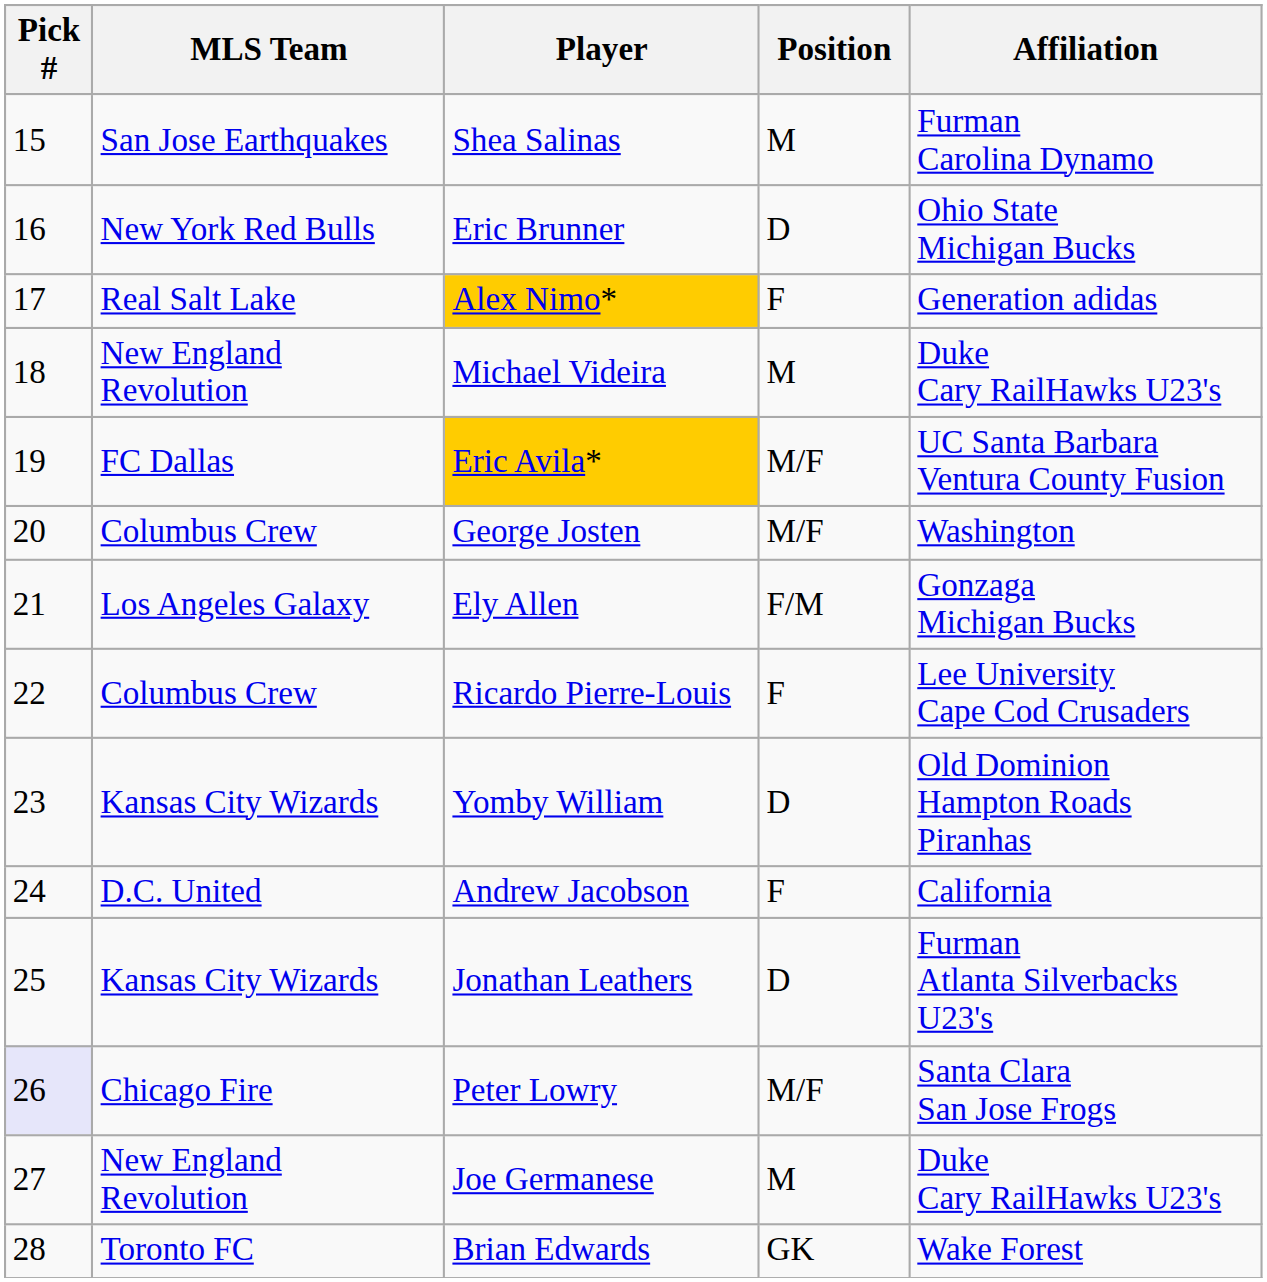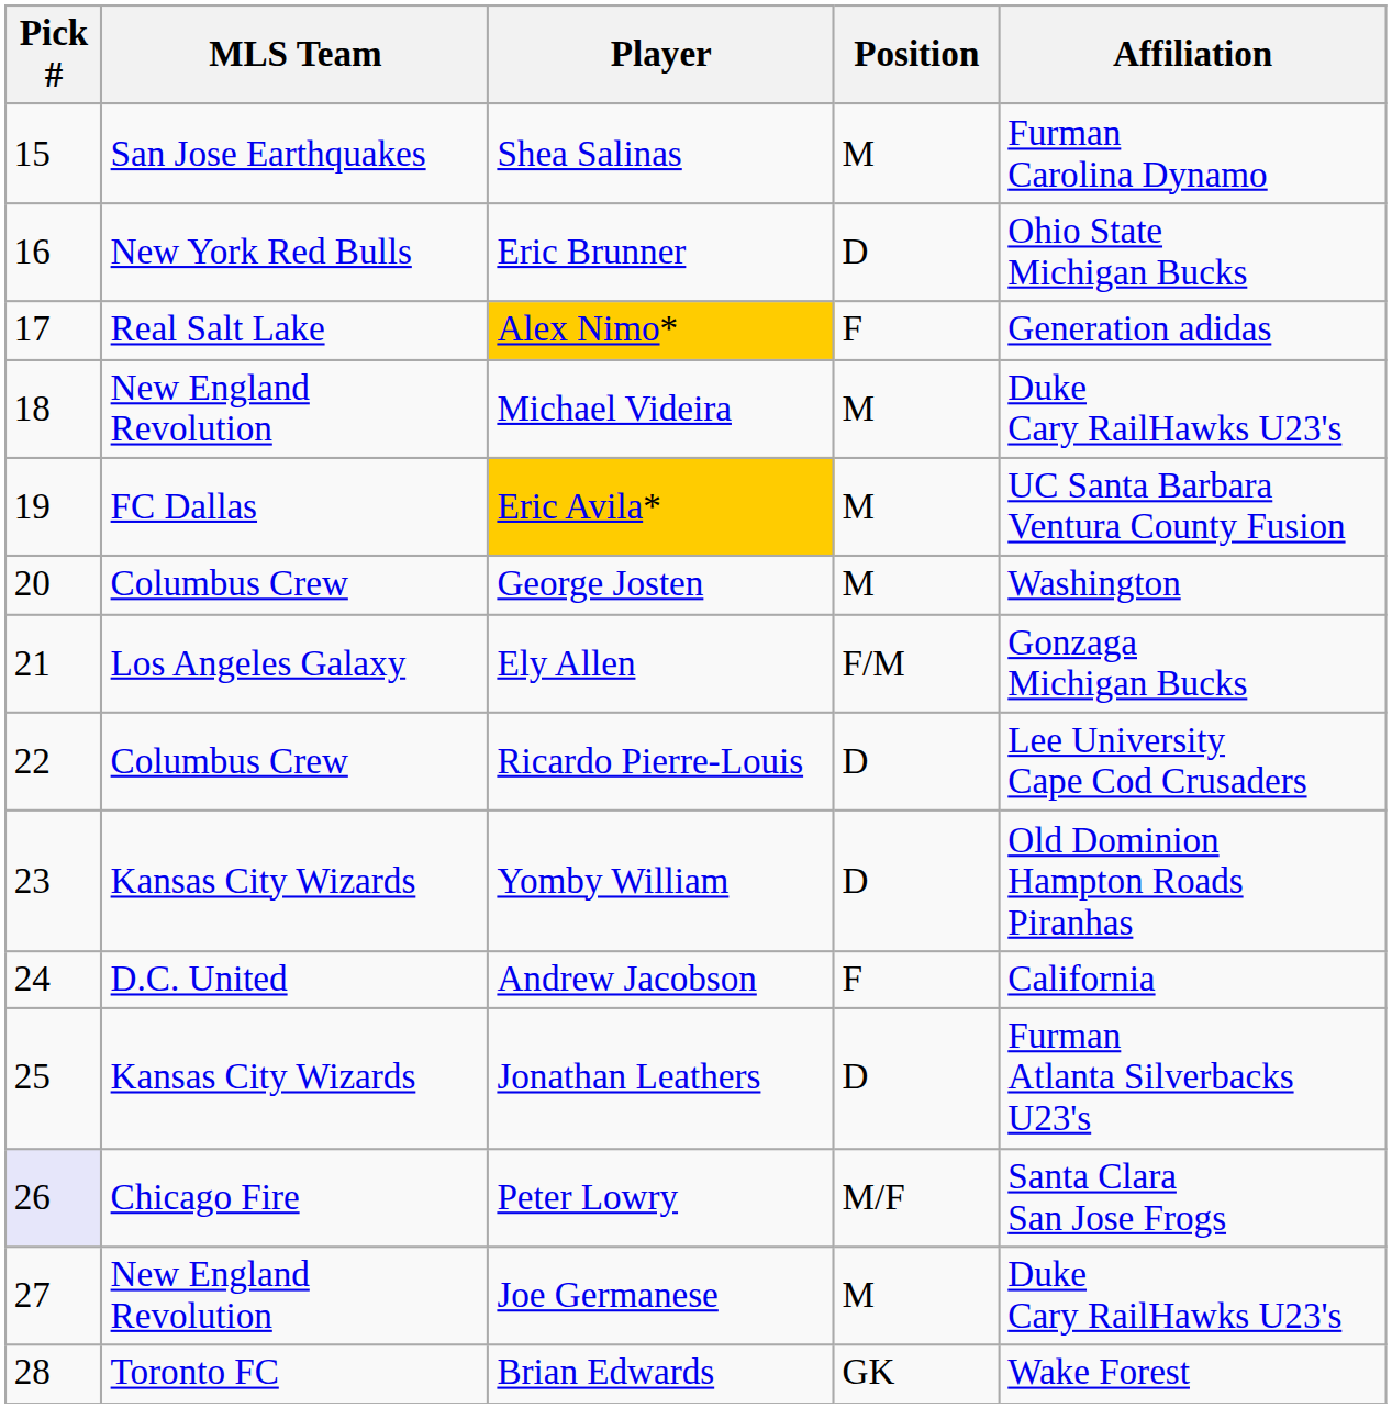Eric Avila* | Position: M/F -> M
George Josten | Position: M/F -> M
Ricardo Pierre-Louis | Position: F -> D
